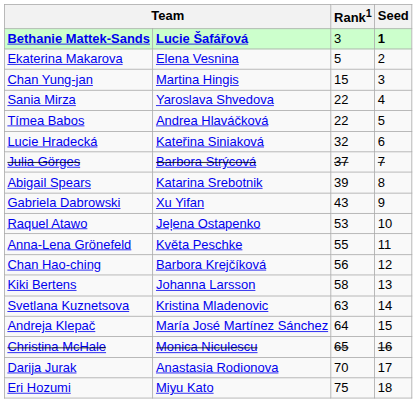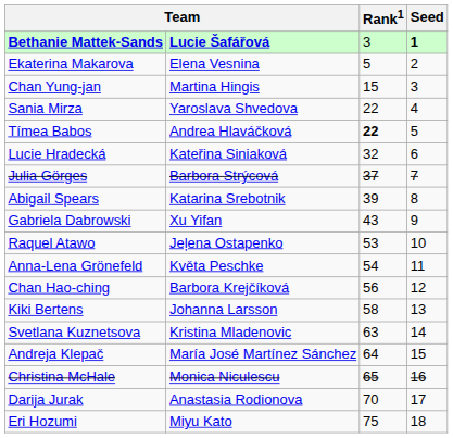Tímea Babos | Rank1: normal -> bold
Anna-Lena Grönefeld | Rank1: 55 -> 54
